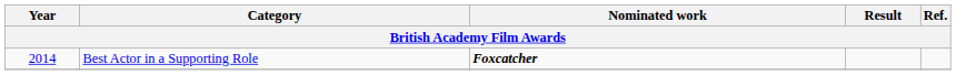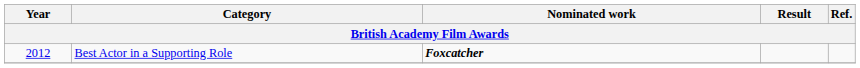Best Actor in a Supporting Role | Year: 2014 -> 2012
